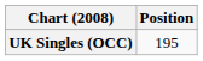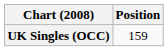UK Singles (OCC) | Position: 195 -> 159
